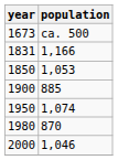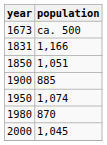1850 | population: 1,053 -> 1,051
2000 | population: 1,046 -> 1,045
